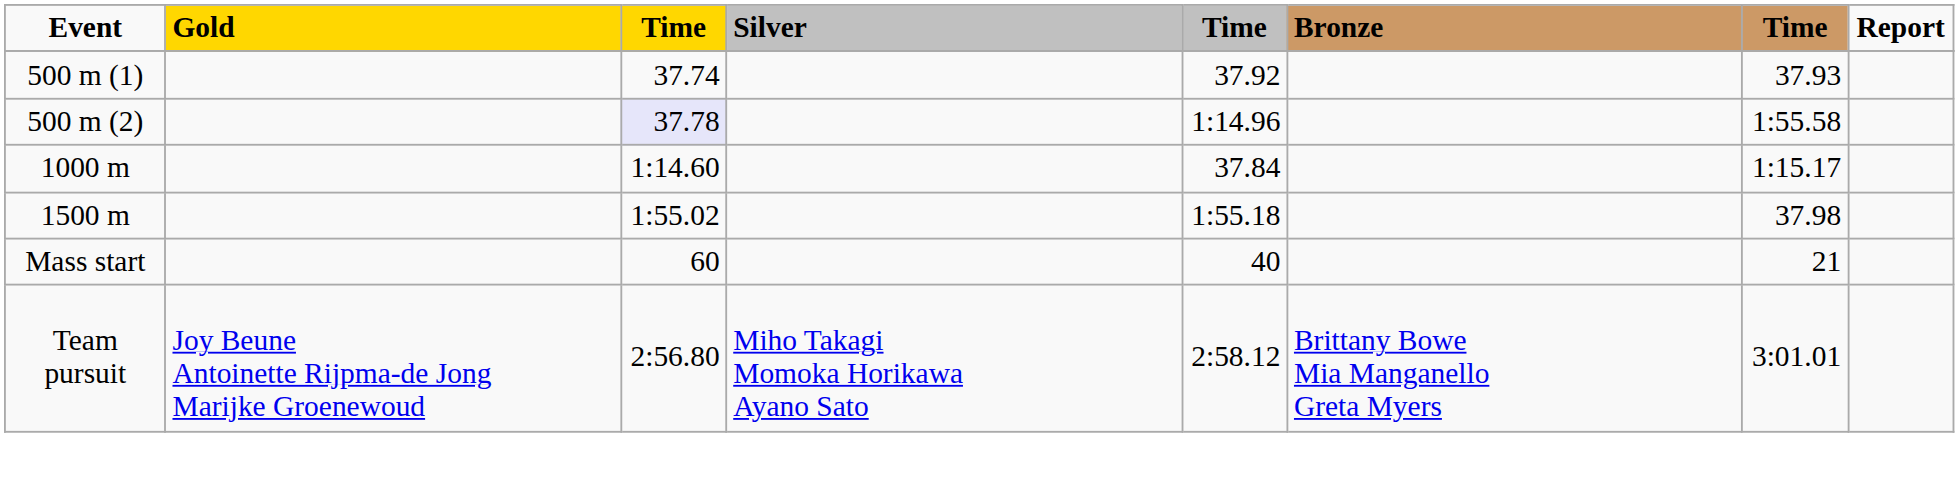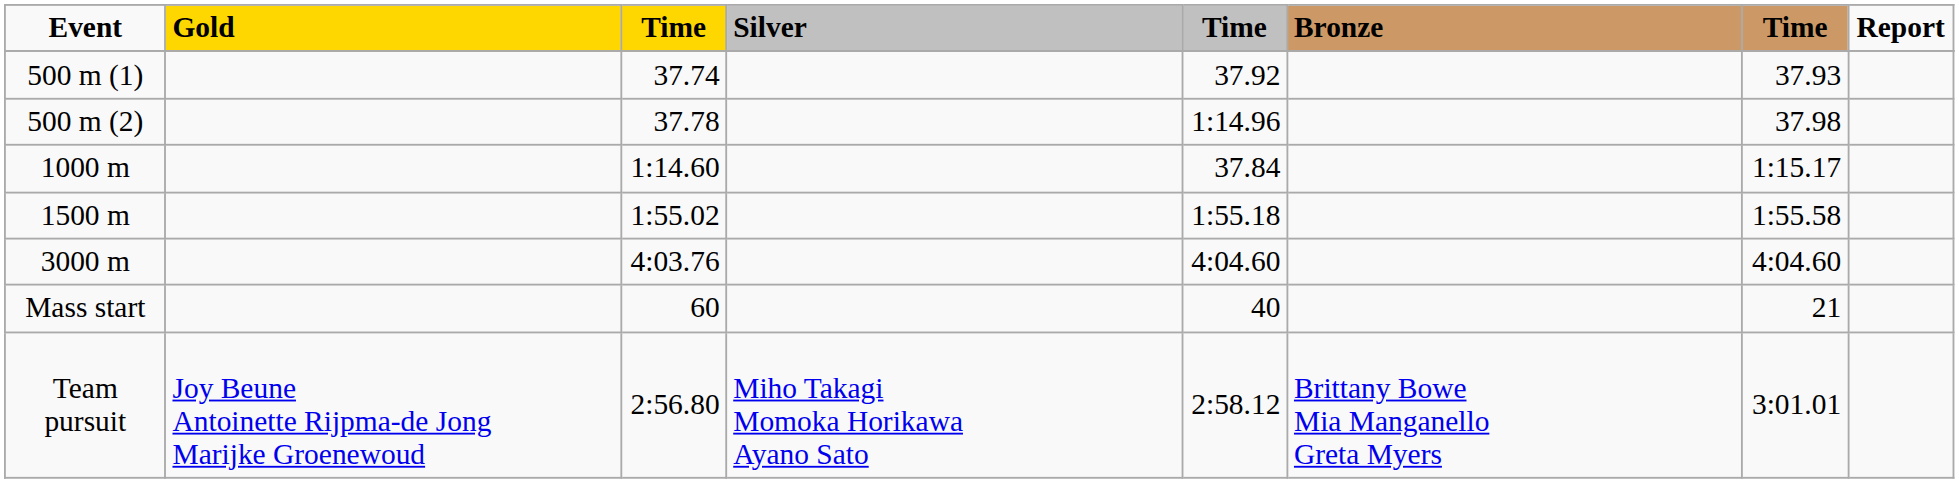500 m (2) | column 3: lavender background -> no background
500 m (2) | column 7: 1:55.58 -> 37.98
1500 m | column 7: 37.98 -> 1:55.58
+ row: 3000 m | 4:03.76 | 4:04.60 | 4:04.60
